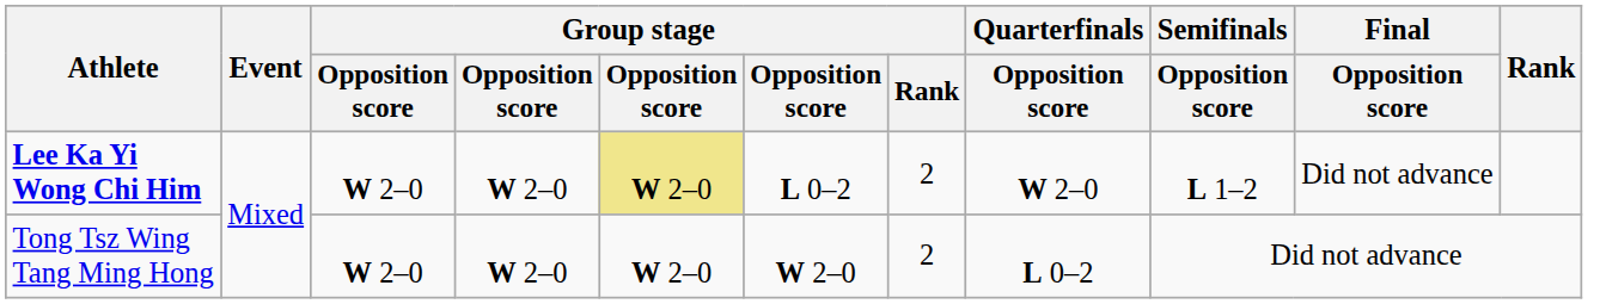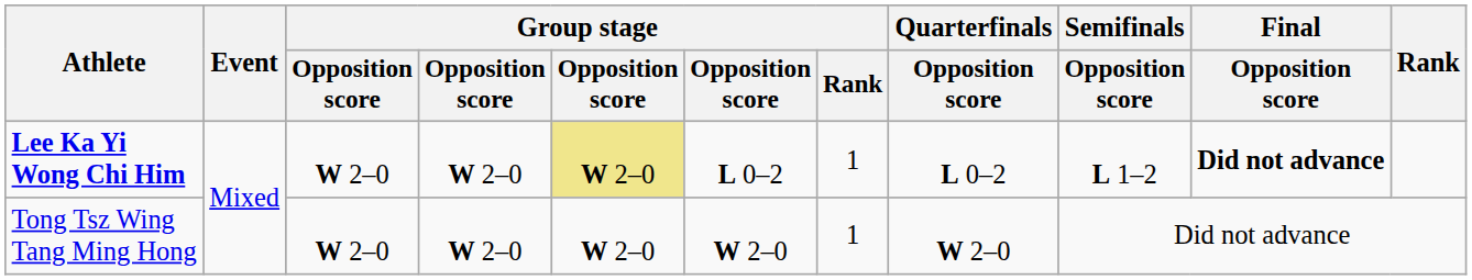Lee Ka Yi Wong Chi Him | Group stage / Rank: 2 -> 1
Lee Ka Yi Wong Chi Him | Quarterfinals / Opposition score: W 2–0 -> L 0–2
Lee Ka Yi Wong Chi Him | Final / Opposition score: normal -> bold
Tong Tsz Wing Tang Ming Hong | Group stage / Rank: 2 -> 1
Tong Tsz Wing Tang Ming Hong | Quarterfinals / Opposition score: L 0–2 -> W 2–0
